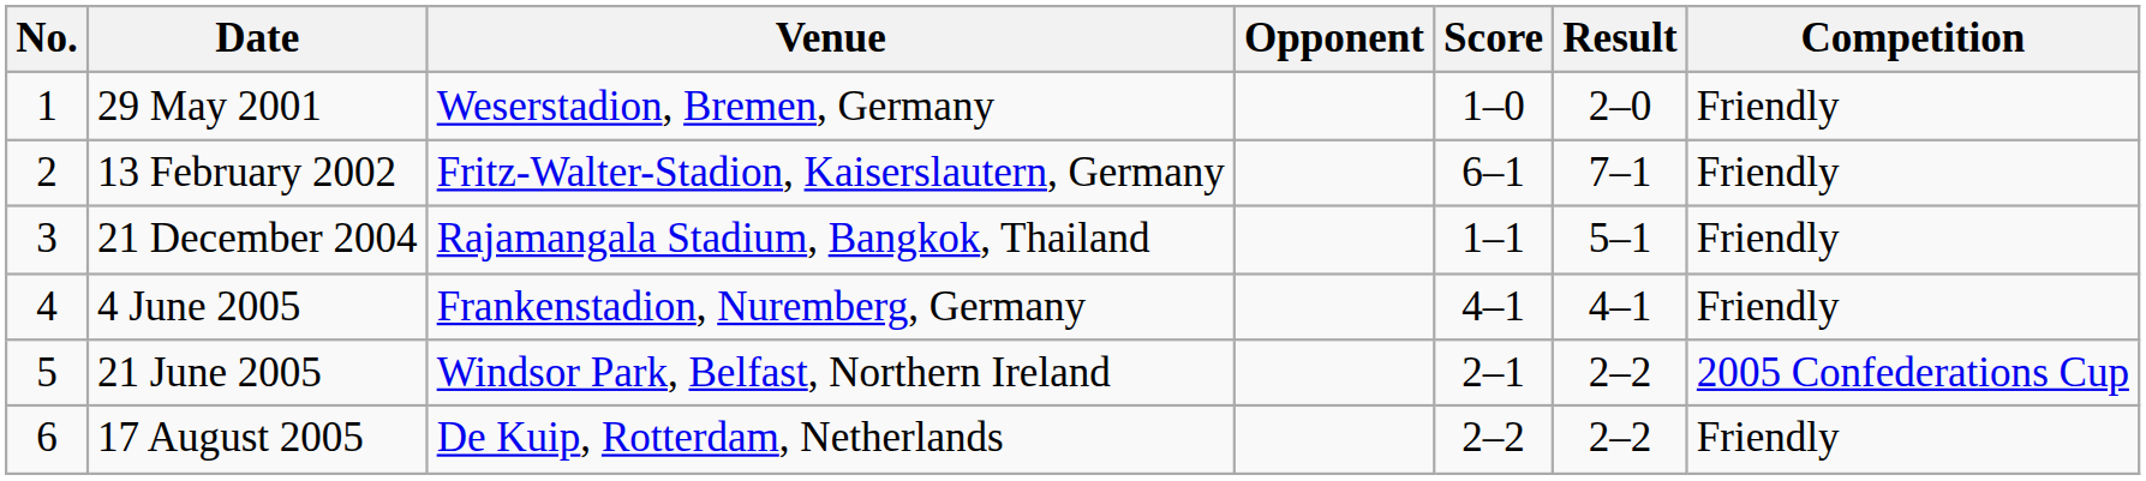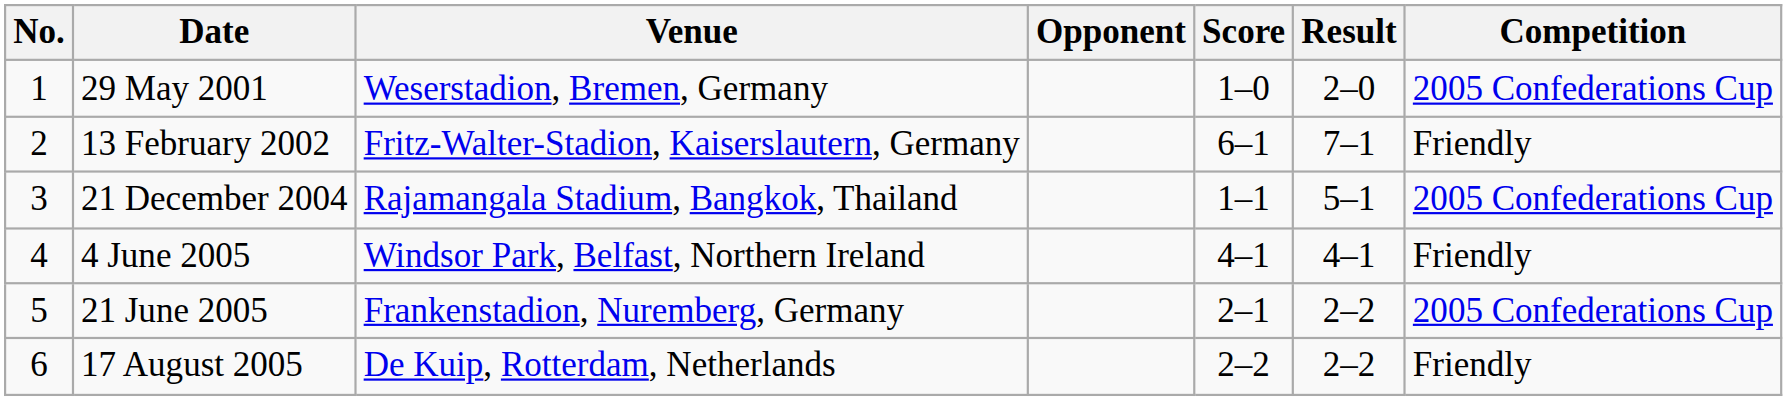29 May 2001 | Competition: Friendly -> 2005 Confederations Cup
21 December 2004 | Competition: Friendly -> 2005 Confederations Cup
4 June 2005 | Venue: Frankenstadion, Nuremberg, Germany -> Windsor Park, Belfast, Northern Ireland
21 June 2005 | Venue: Windsor Park, Belfast, Northern Ireland -> Frankenstadion, Nuremberg, Germany
